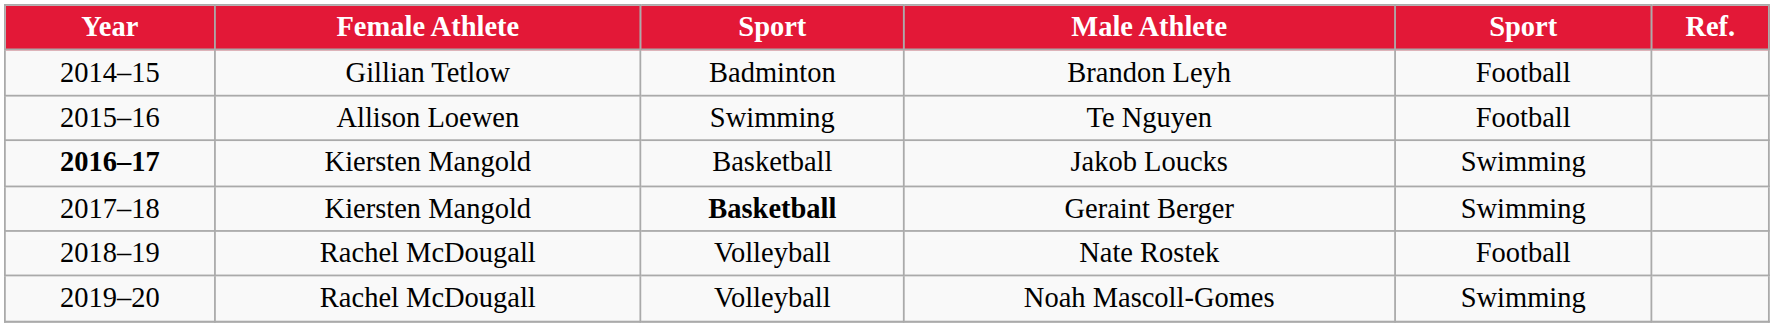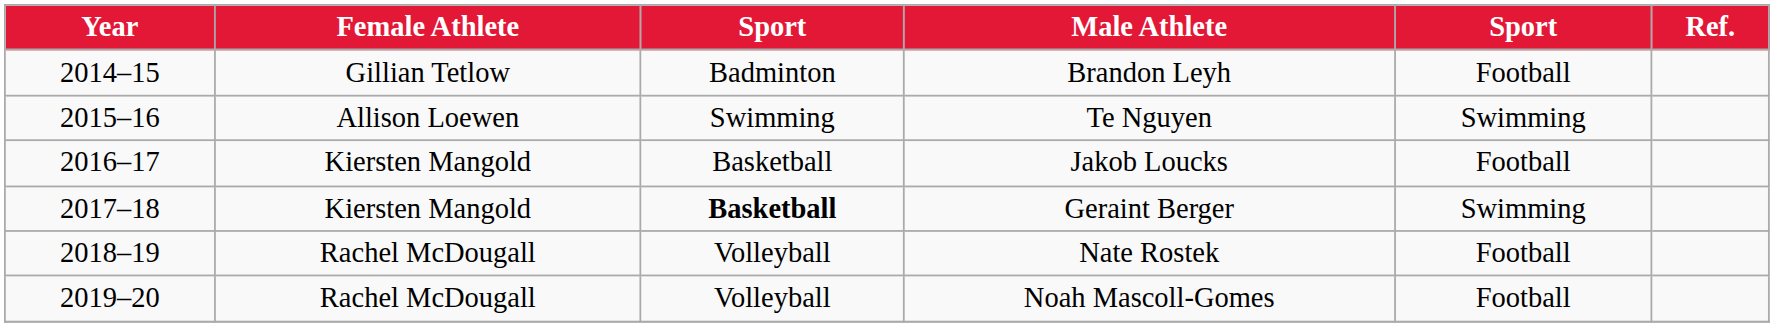Te Nguyen | column 5: Football -> Swimming
Jakob Loucks | Year: bold -> normal
Jakob Loucks | column 5: Swimming -> Football
Noah Mascoll-Gomes | column 5: Swimming -> Football
